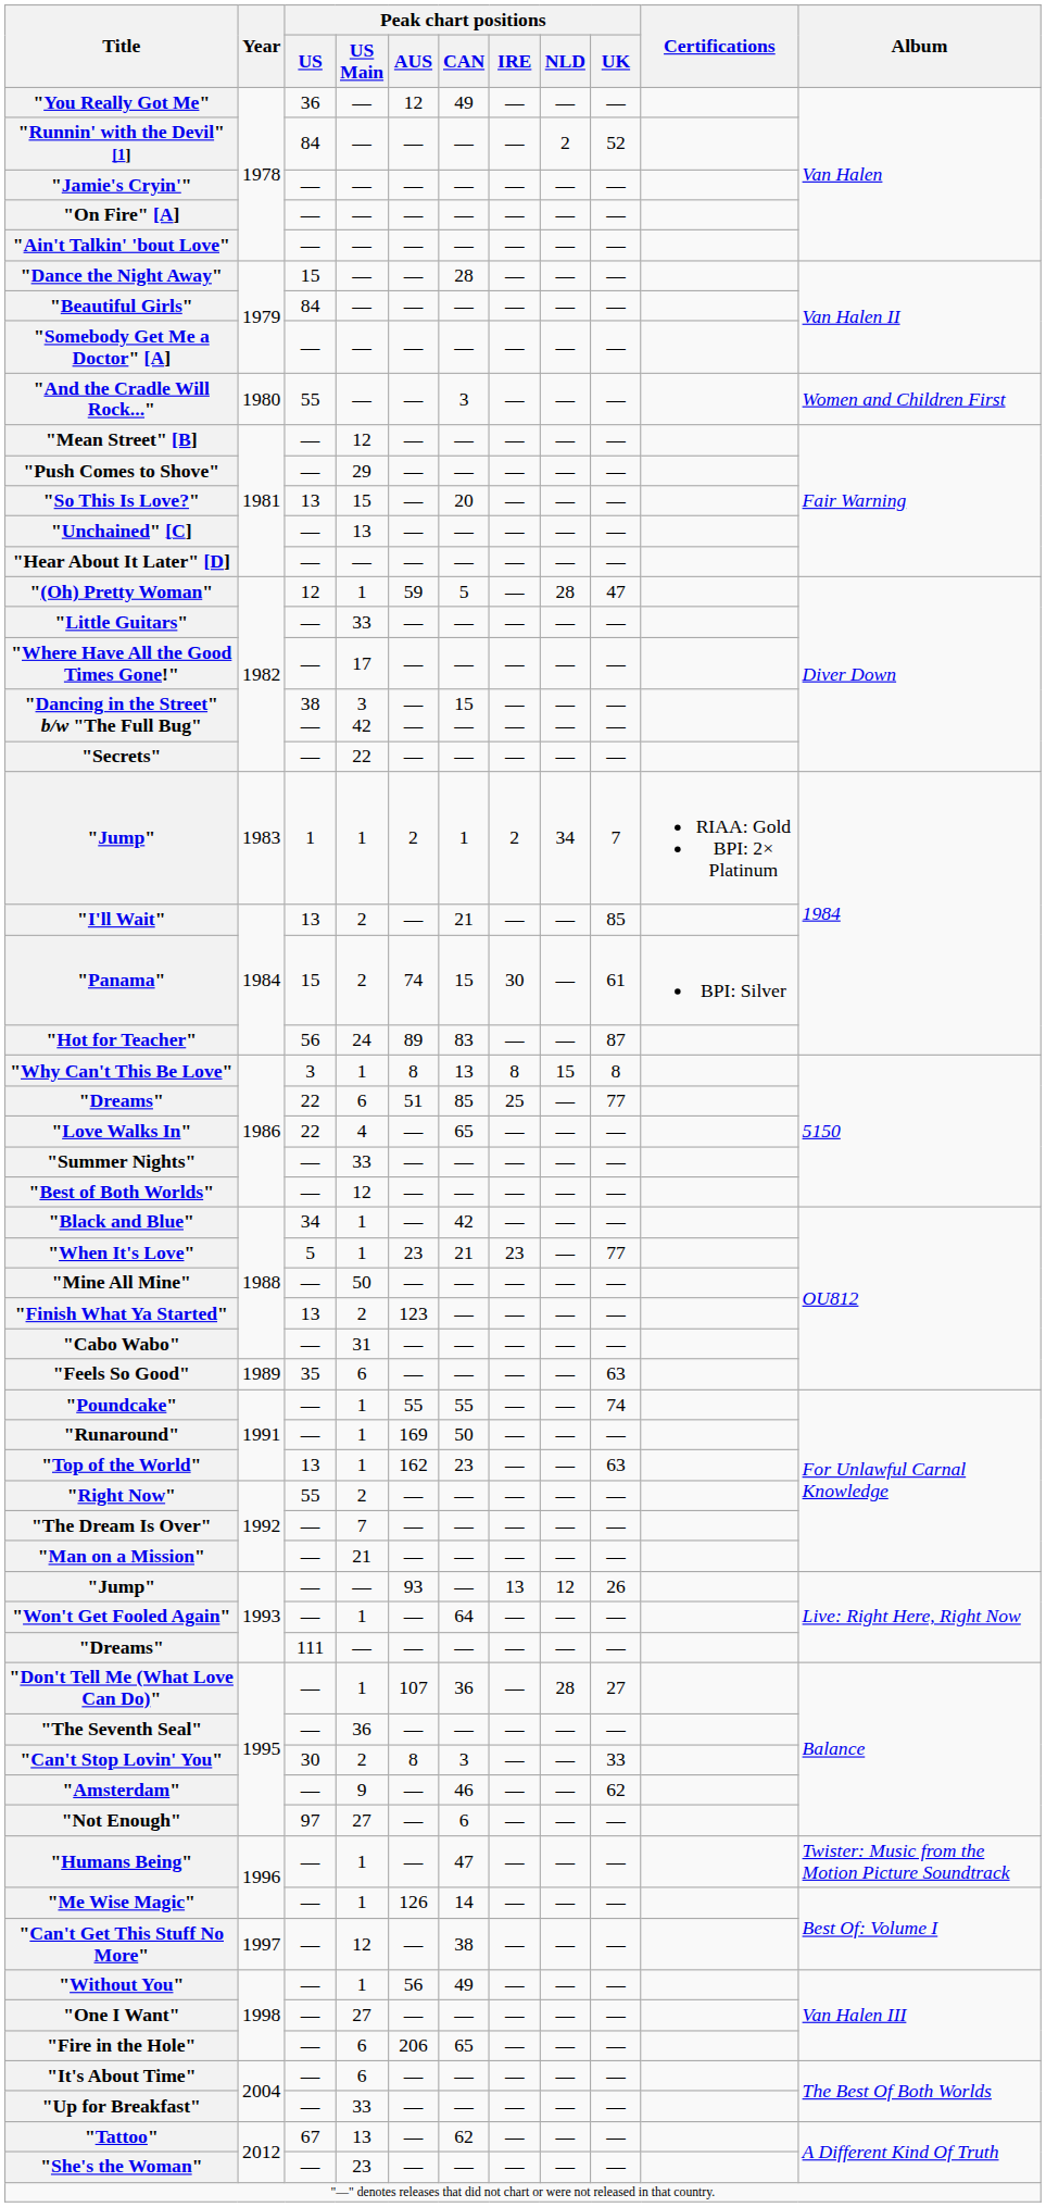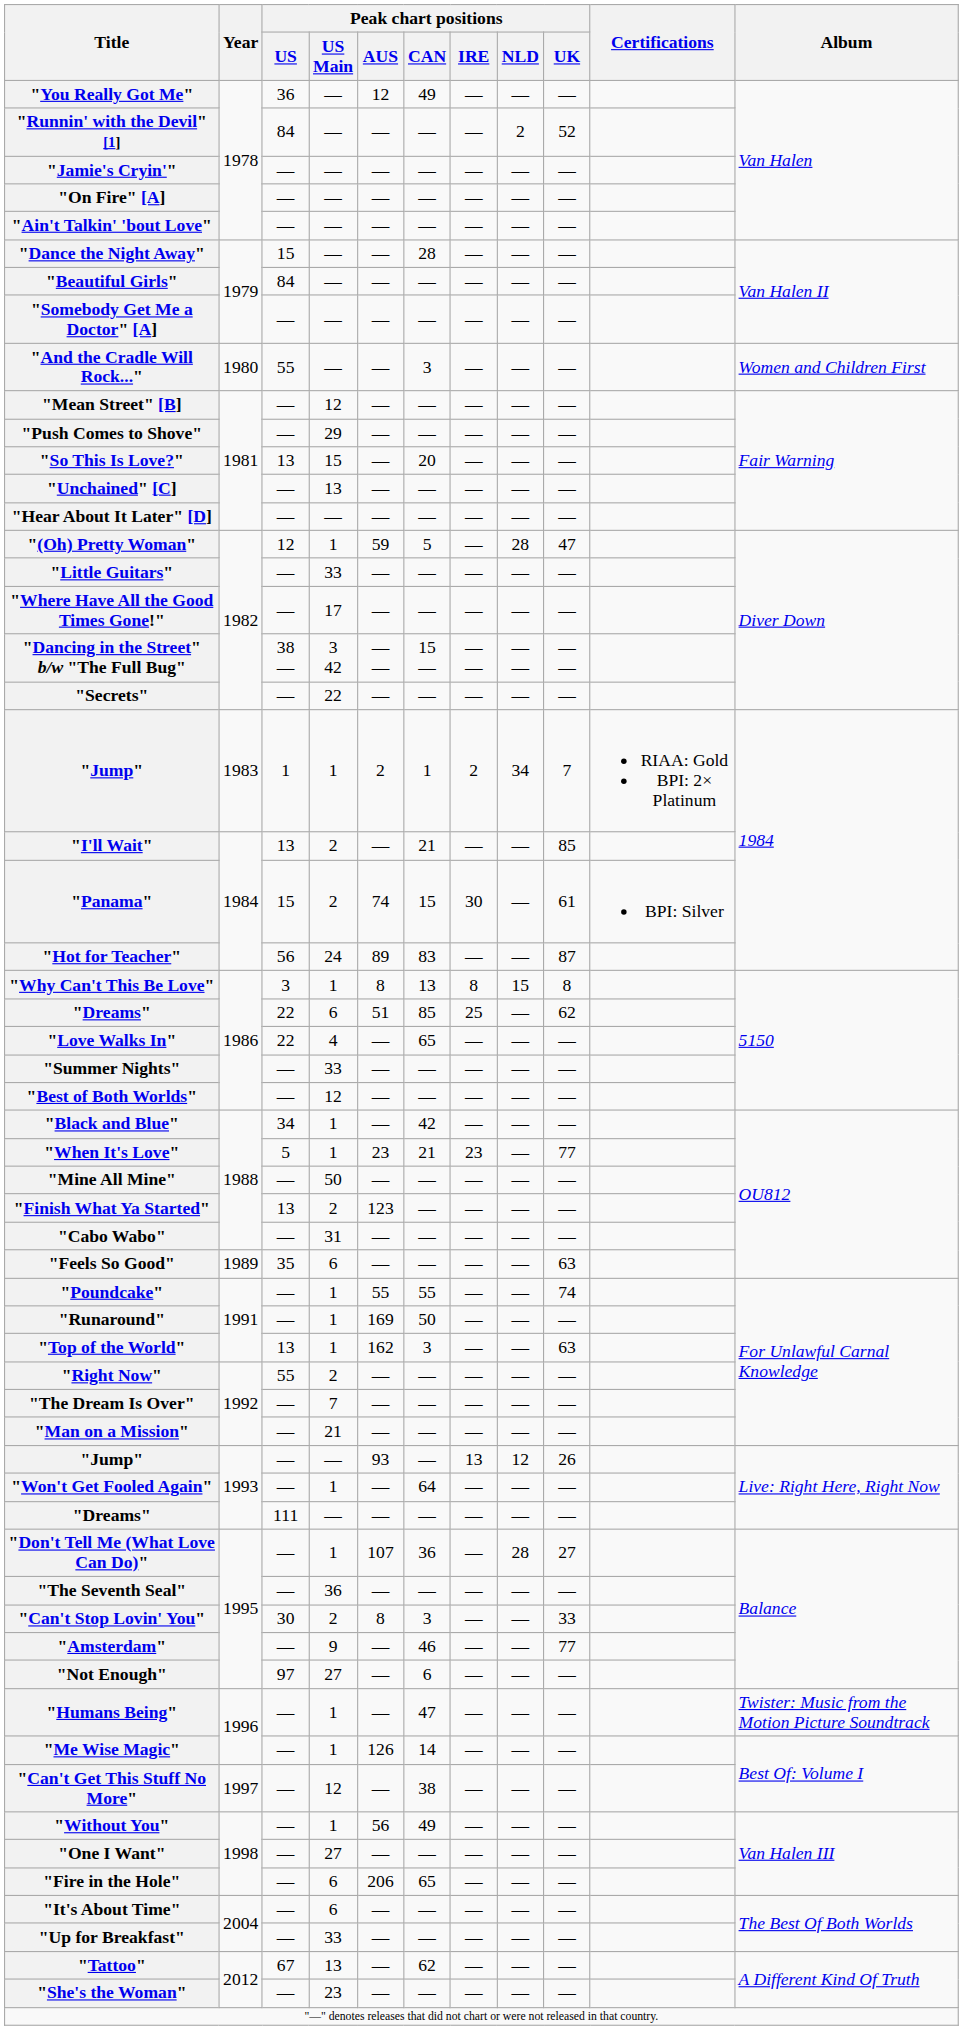"Dreams" / 6 | Peak chart positions / UK: 77 -> 62
"Top of the World" | Peak chart positions / CAN: 23 -> 3
"Amsterdam" | Peak chart positions / UK: 62 -> 77
